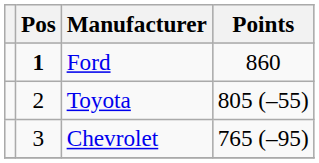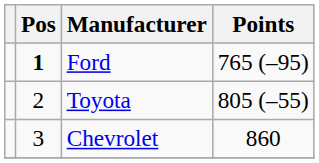Ford | Points: 860 -> 765 (–95)
Chevrolet | Points: 765 (–95) -> 860
